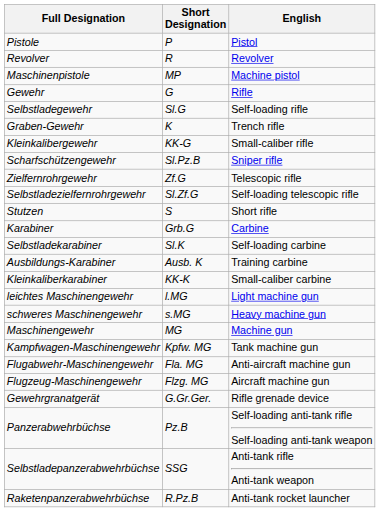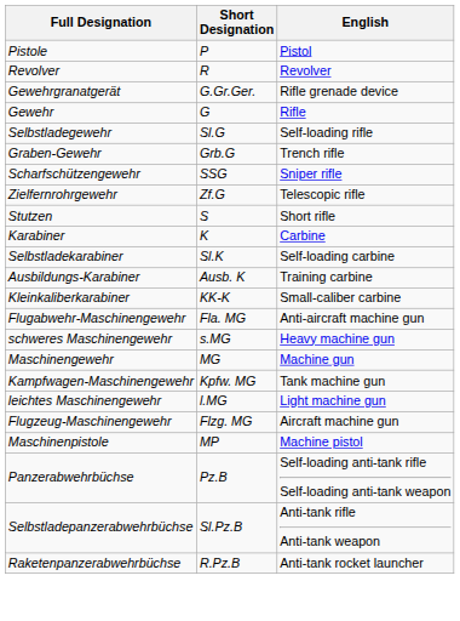rows swapped: Maschinenpistole <-> Gewehrgranatgerät
Graben-Gewehr | Short Designation: K -> Grb.G
- row: Kleinkalibergewehr | KK-G | Small-caliber rifle
Scharfschützengewehr | Short Designation: Sl.Pz.B -> SSG
- row: Selbstladezielfernrohrgewehr | Sl.Zf.G | Self-loading telescopic rifle
Karabiner | Short Designation: Grb.G -> K
rows swapped: leichtes Maschinengewehr <-> Flugabwehr-Maschinengewehr
Selbstladepanzerabwehrbüchse | Short Designation: SSG -> Sl.Pz.B
